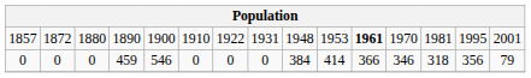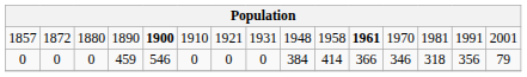1857 | column 5: normal -> bold
1857 | column 7: 1922 -> 1921
1857 | column 10: 1953 -> 1958
1857 | column 14: 1995 -> 1991
